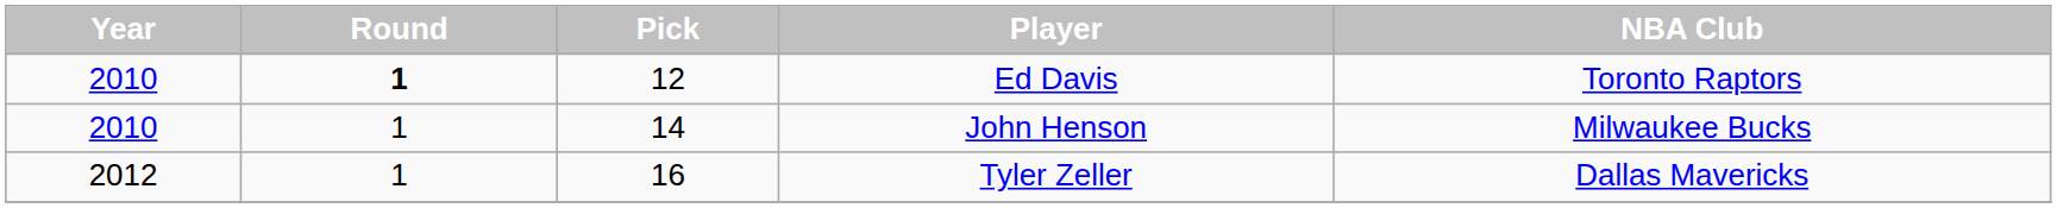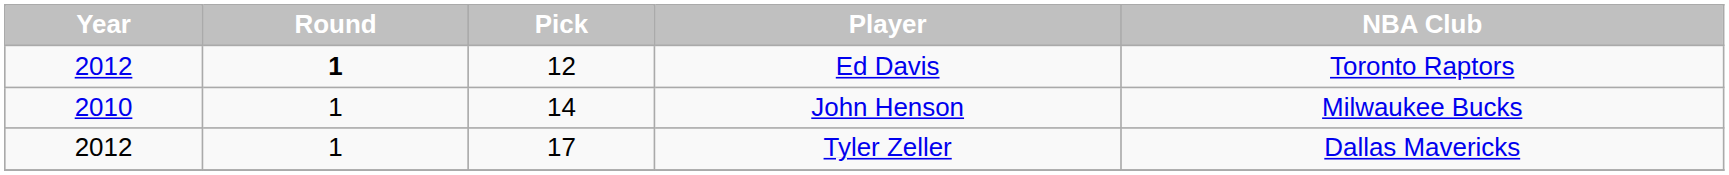Ed Davis | Year: 2010 -> 2012
Tyler Zeller | Pick: 16 -> 17
